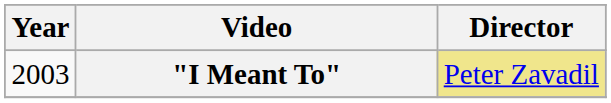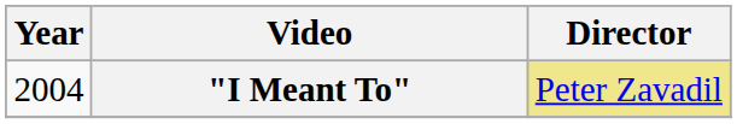"I Meant To" | Year: 2003 -> 2004
